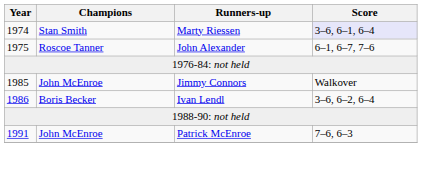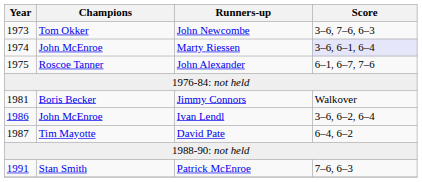+ row: 1973 | Tom Okker | John Newcombe | 3–6, 7–6, 6–3
Marty Riessen | Champions: Stan Smith -> John McEnroe
Jimmy Connors | Year: 1985 -> 1981
Jimmy Connors | Champions: John McEnroe -> Boris Becker
Ivan Lendl | Champions: Boris Becker -> John McEnroe
+ row: 1987 | Tim Mayotte | David Pate | 6–4, 6–2
Patrick McEnroe | Champions: John McEnroe -> Stan Smith
